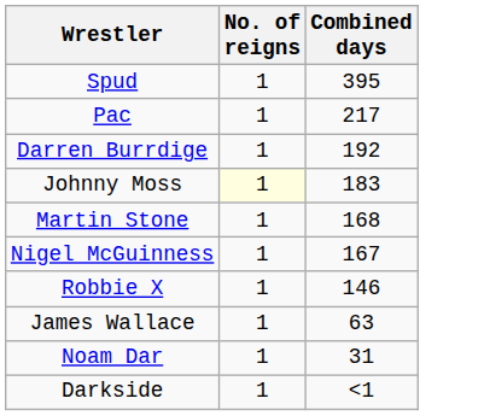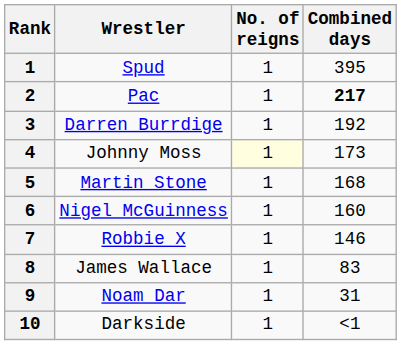+ column: Rank | 1 | 2 | 3 | 4 | 5 | 6 | 7 | 8 | 9 | 10
Pac | Combined days: normal -> bold
Johnny Moss | Combined days: 183 -> 173
Nigel McGuinness | Combined days: 167 -> 160
James Wallace | Combined days: 63 -> 83
